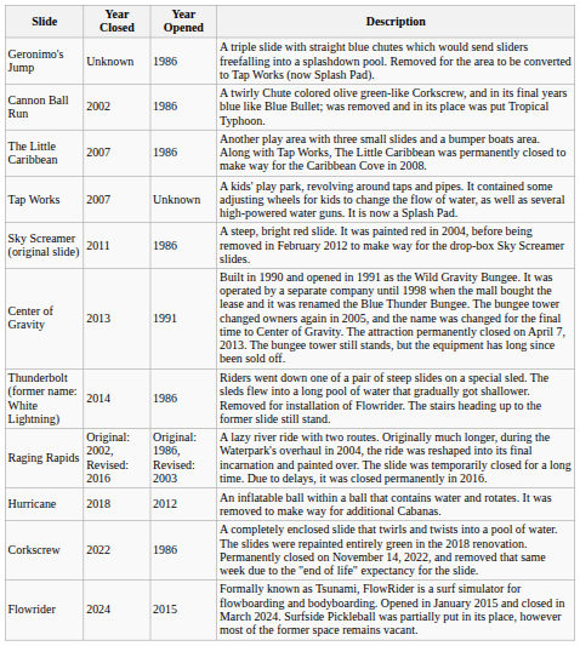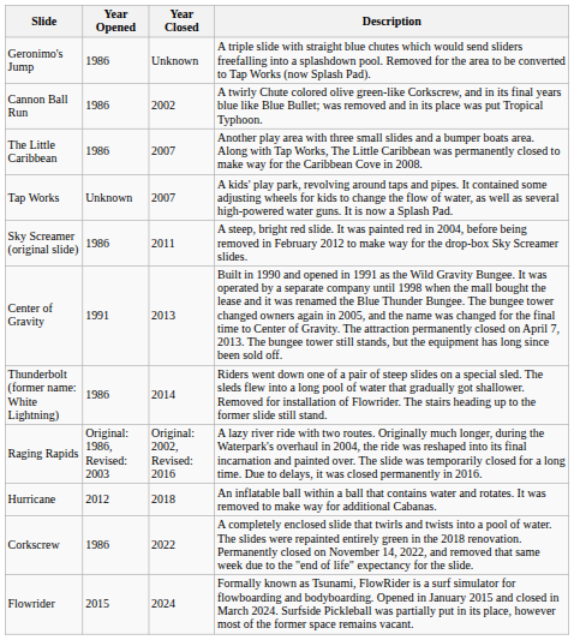columns swapped: Year Opened <-> Year Closed
